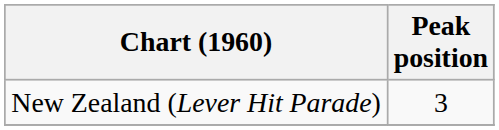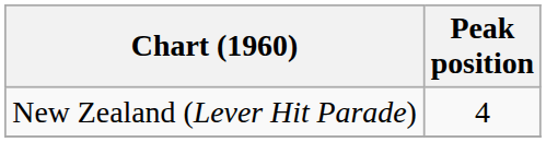New Zealand (Lever Hit Parade) | Peak position: 3 -> 4
